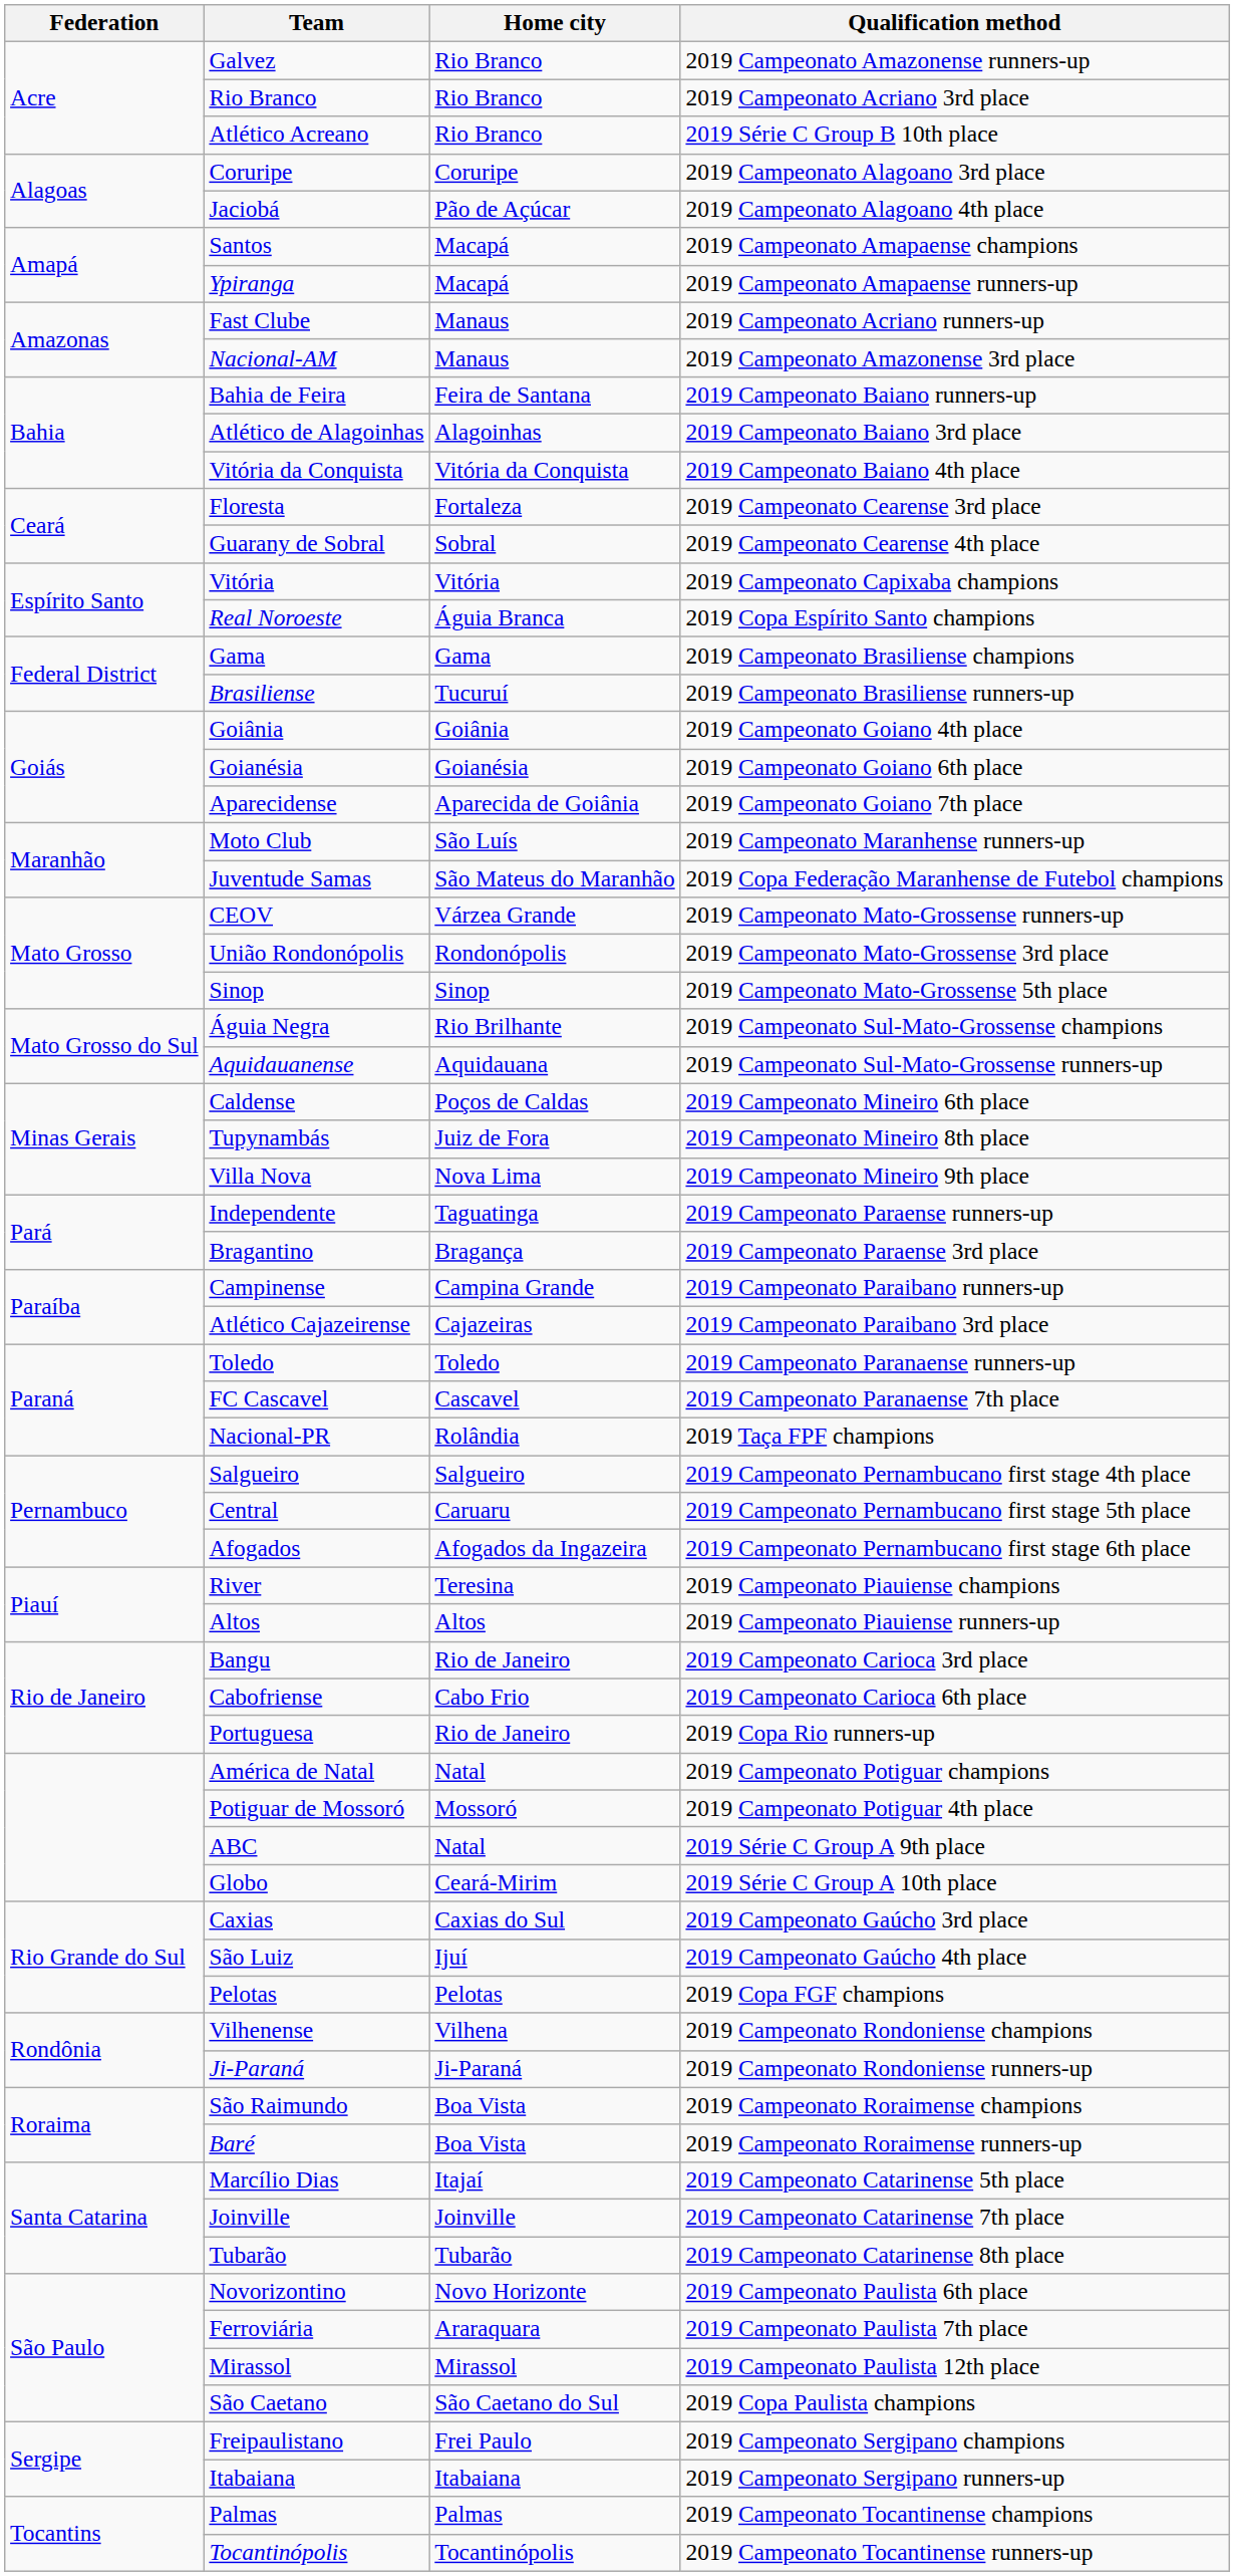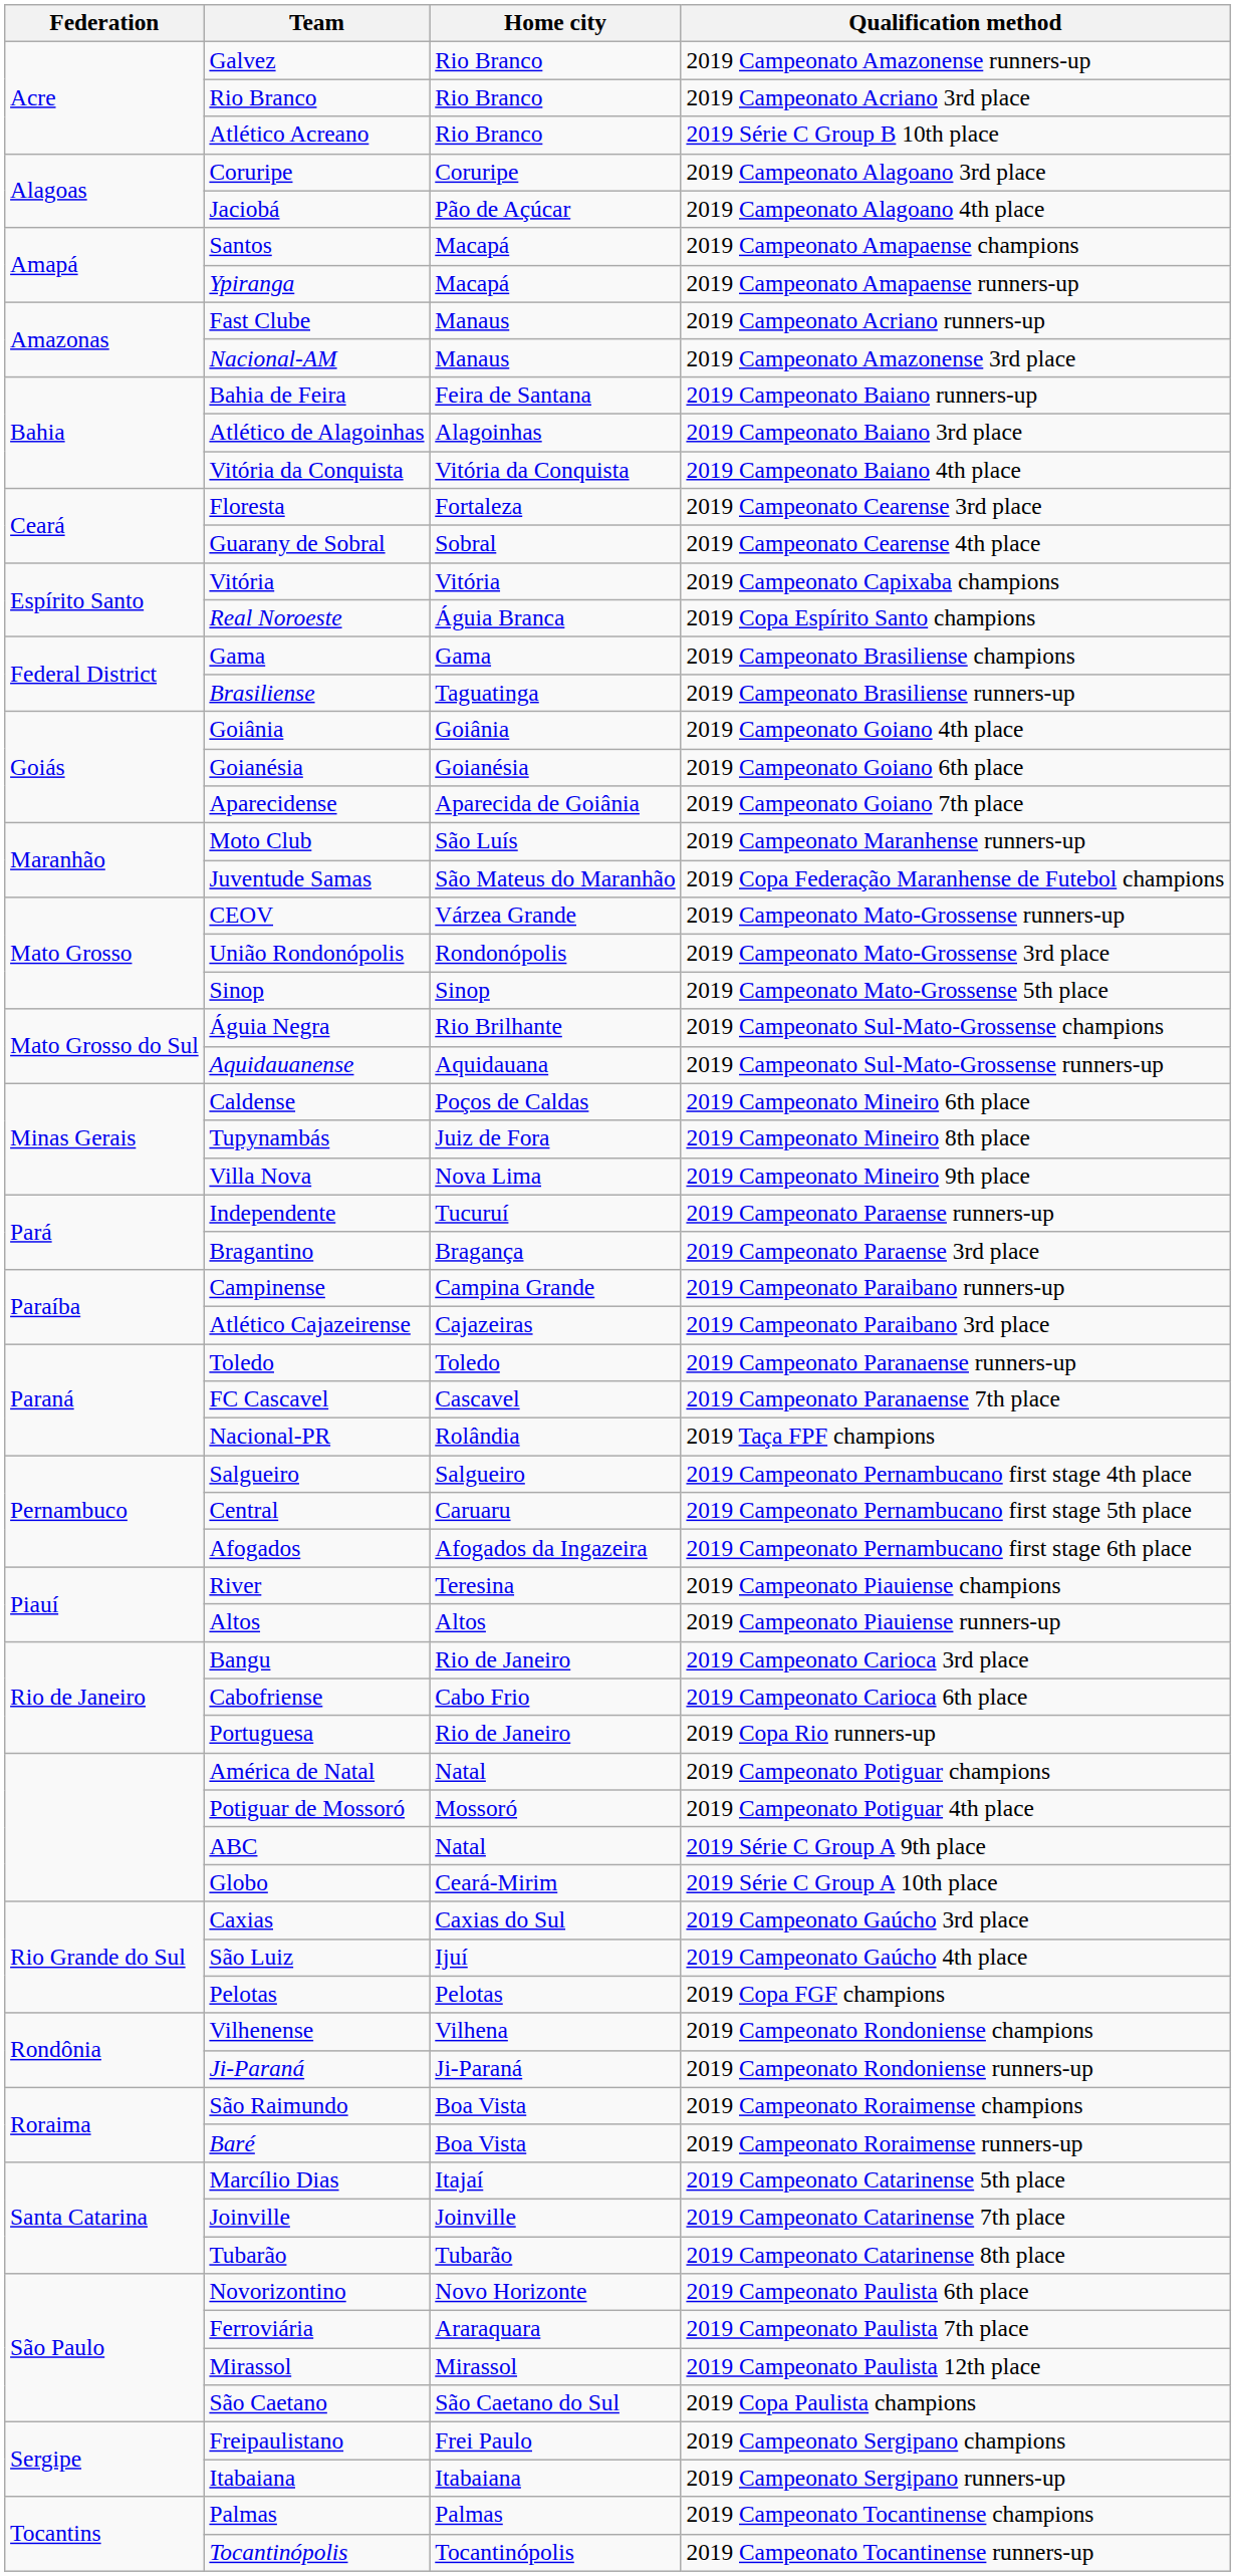Brasiliense | Home city: Tucuruí -> Taguatinga
Independente | Home city: Taguatinga -> Tucuruí
